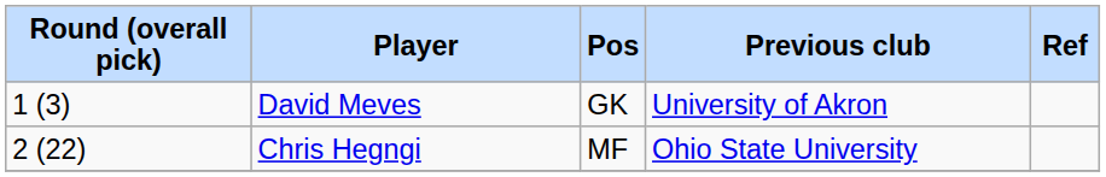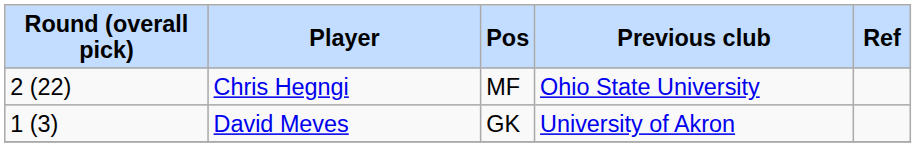rows swapped: David Meves <-> Chris Hegngi
